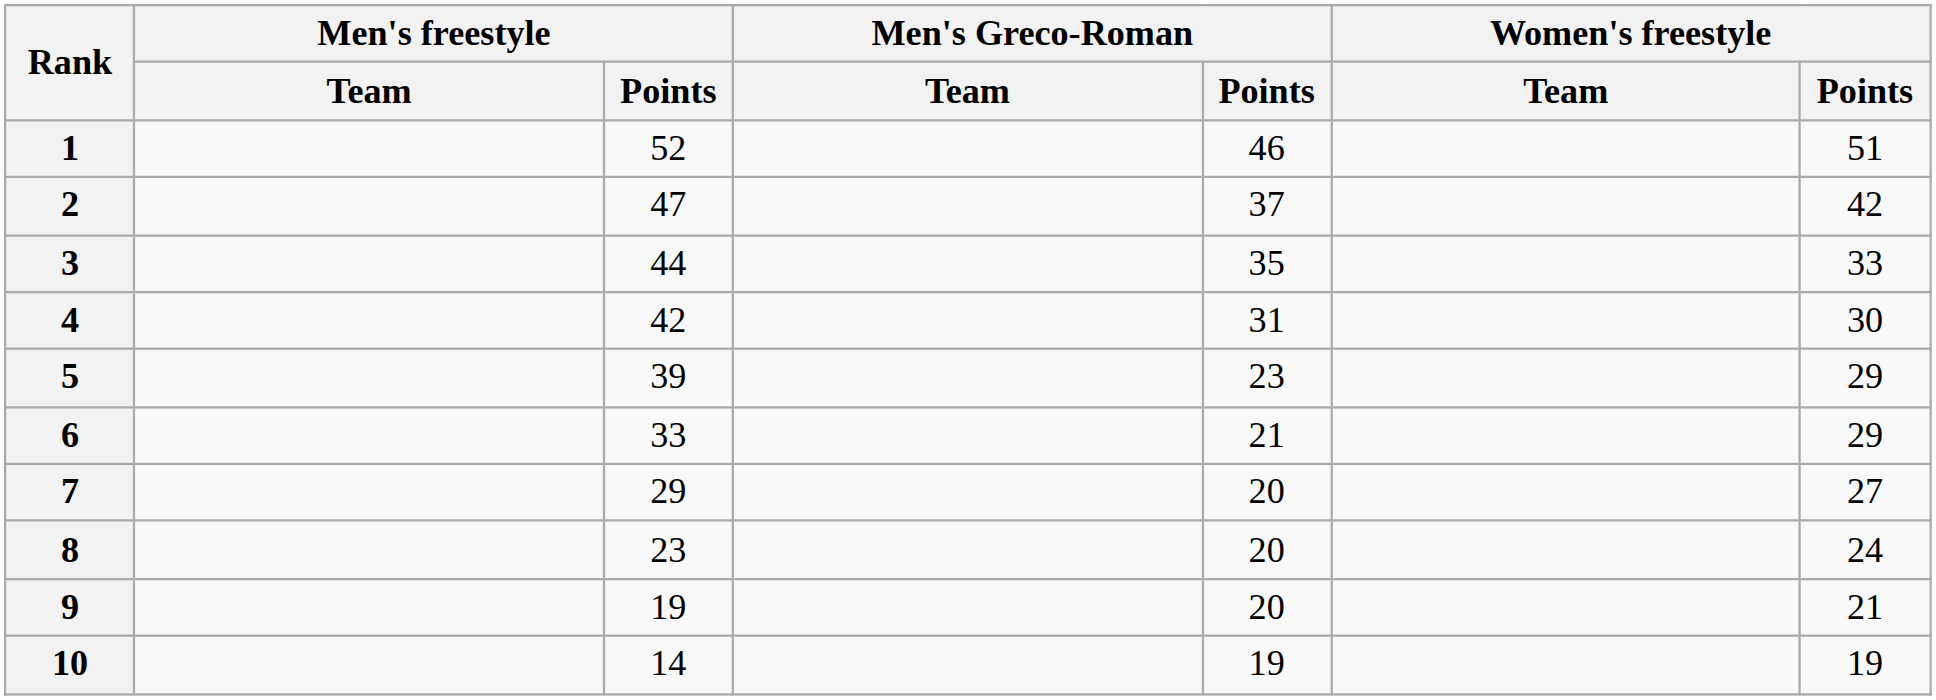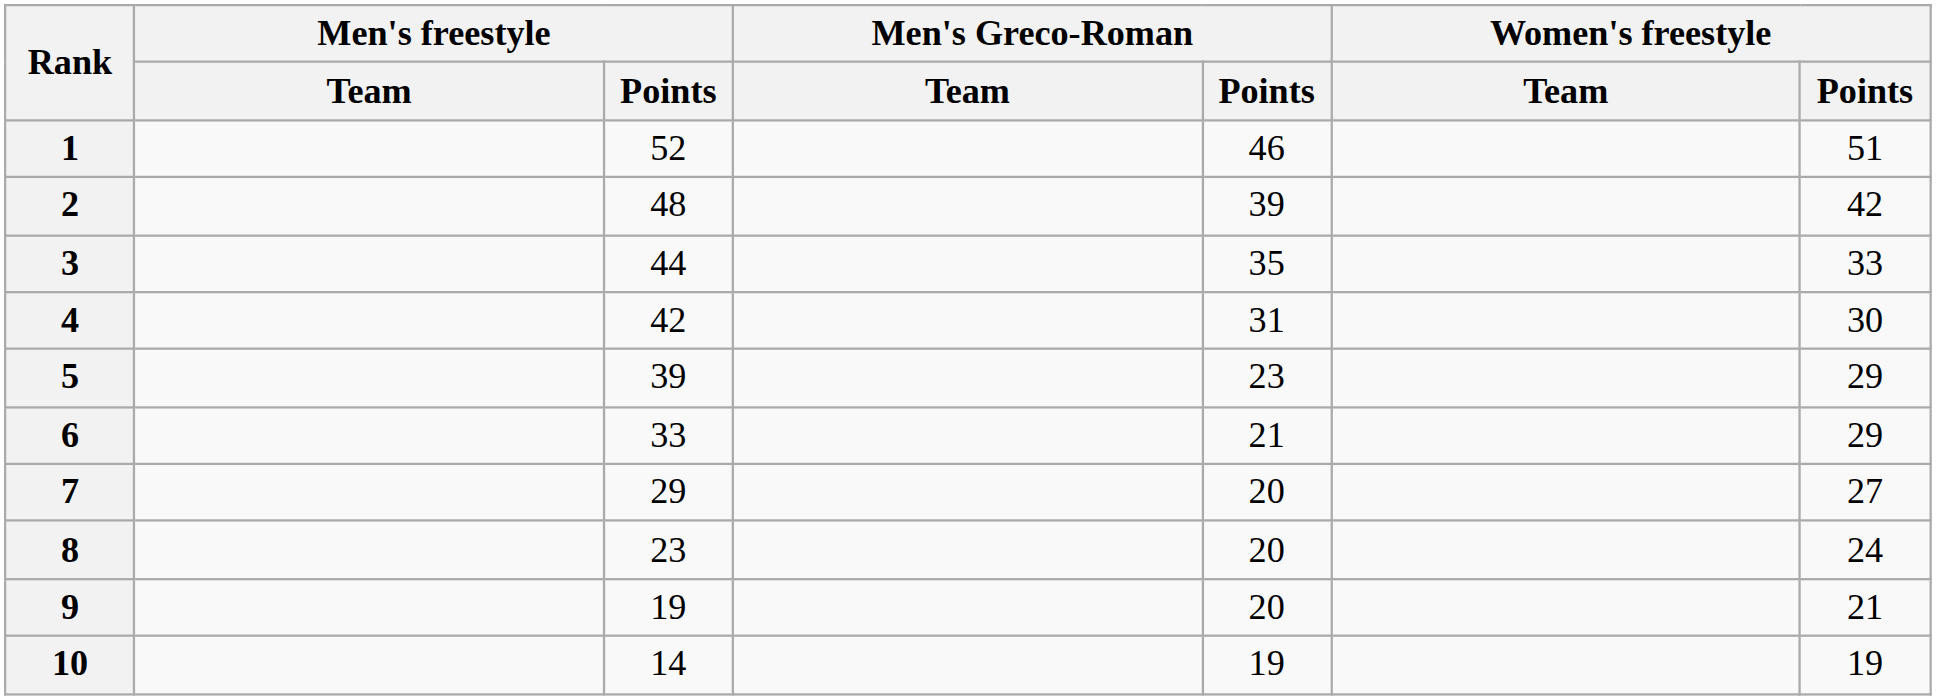2 | Men's freestyle / Points: 47 -> 48
2 | Men's Greco-Roman / Points: 37 -> 39
